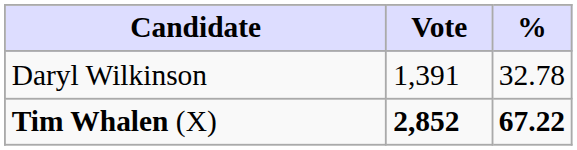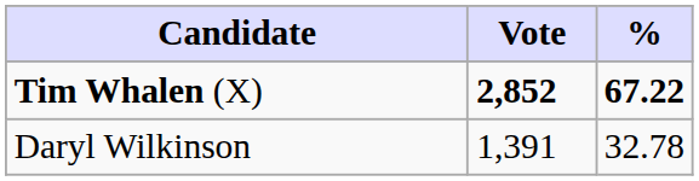rows swapped: Tim Whalen (X) <-> Daryl Wilkinson
